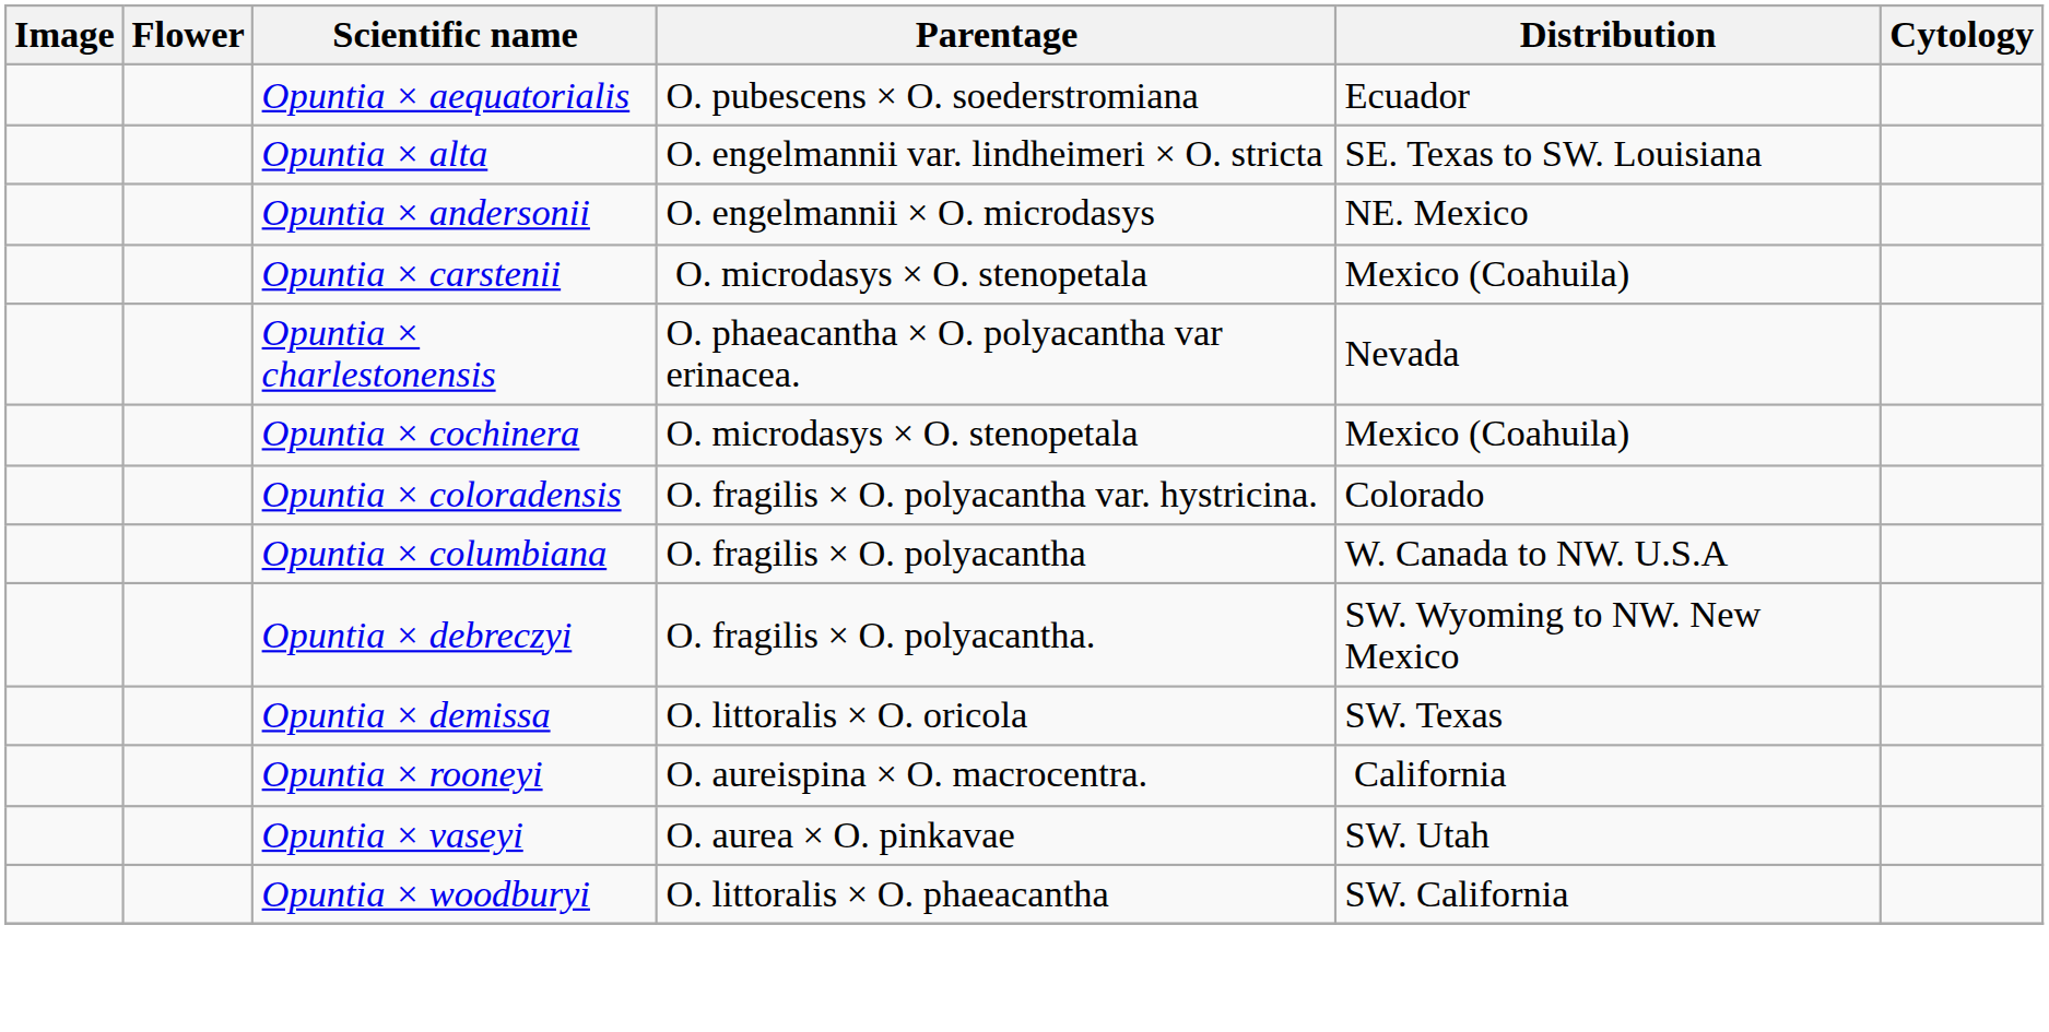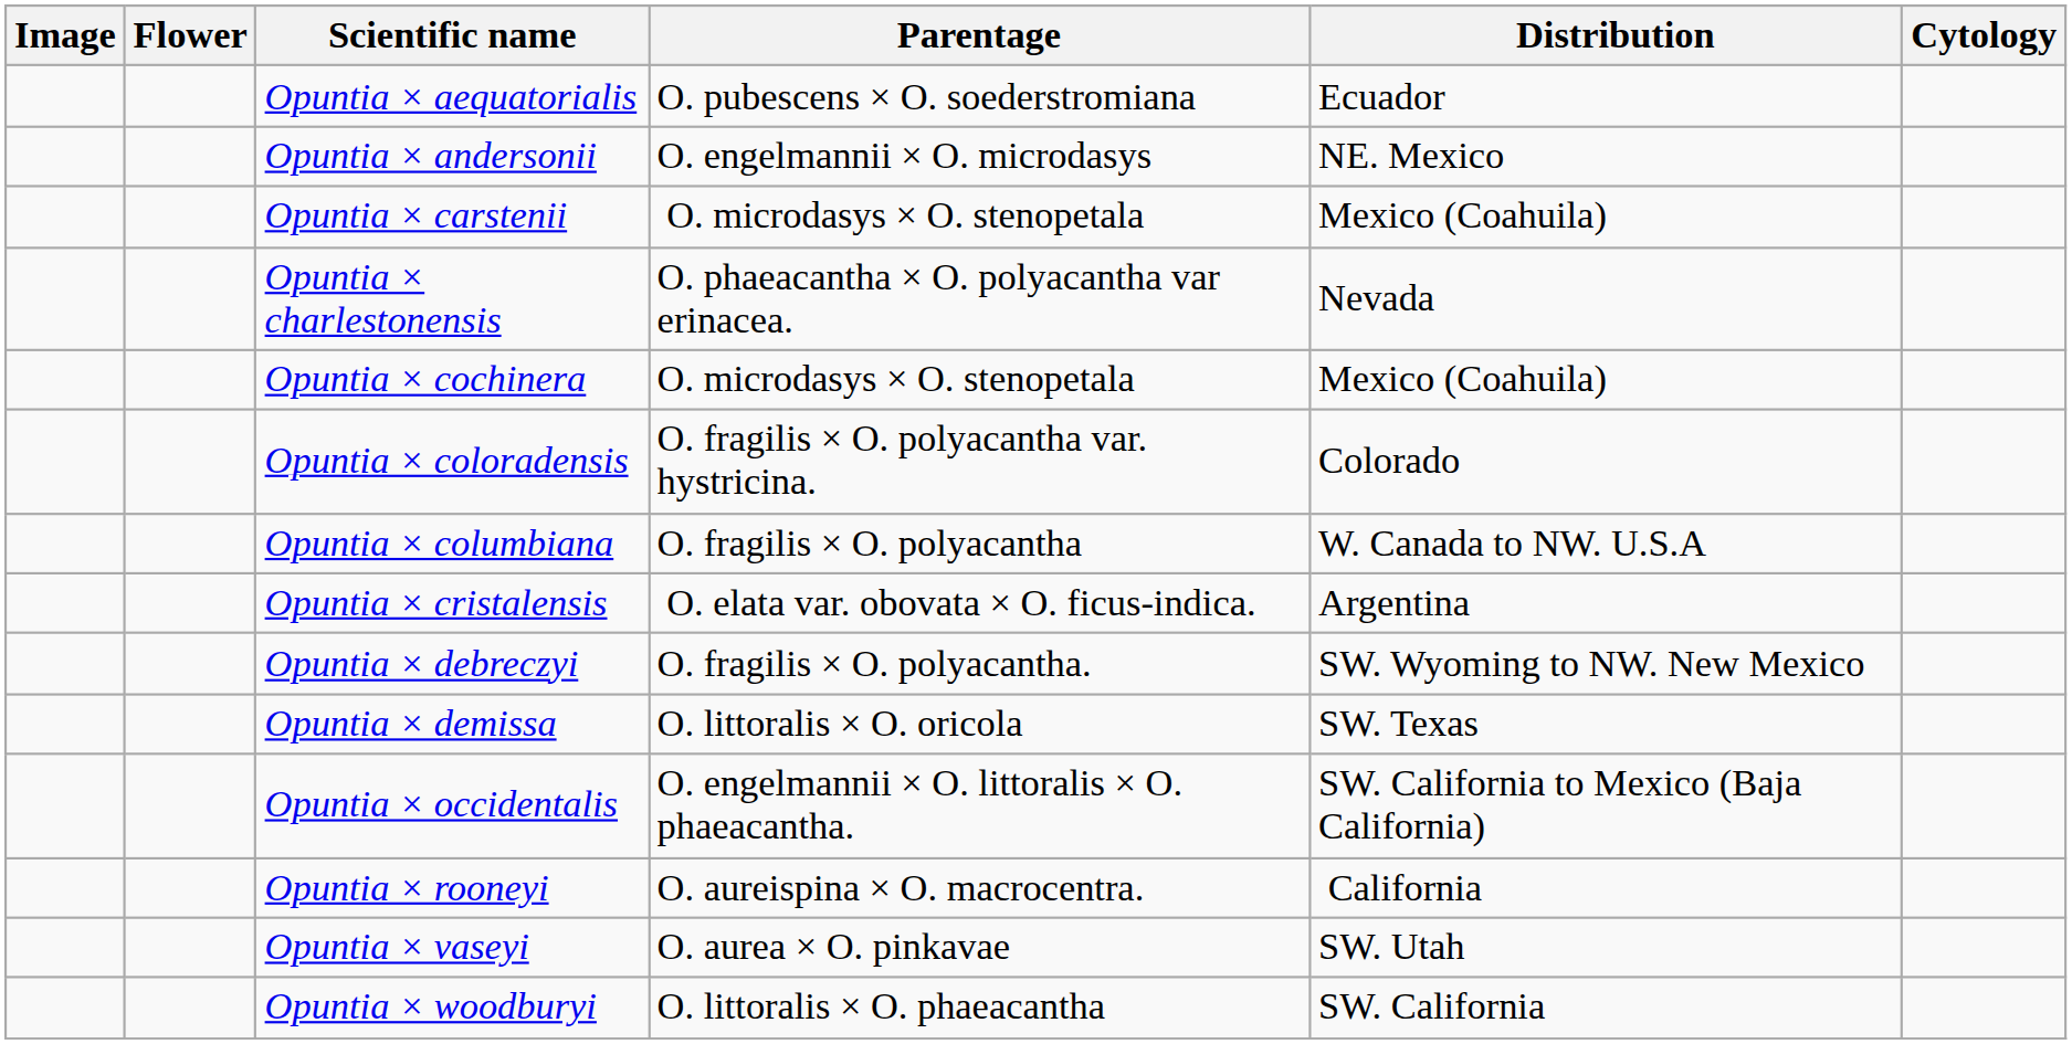- row: Opuntia × alta | O. engelmannii var. lindheimeri × O. stricta | SE. Texas to SW. Louisiana
+ row: Opuntia × cristalensis | O. elata var. obovata × O. ficus-indica. | Argentina
+ row: Opuntia × occidentalis | O. engelmannii × O. littoralis × O. phaeacantha. | SW. California to Mexico (Baja California)
